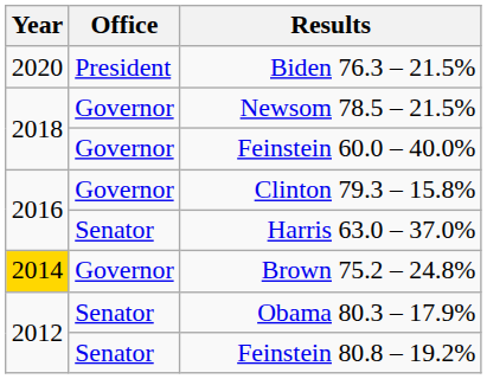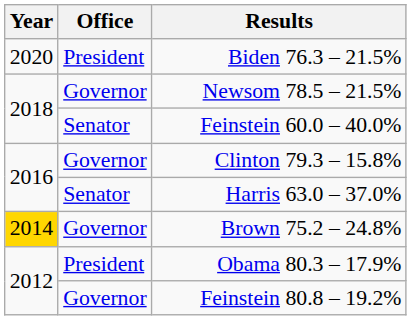Feinstein 60.0 – 40.0% | Office: Governor -> Senator
Obama 80.3 – 17.9% | Office: Senator -> President
Feinstein 80.8 – 19.2% | Office: Senator -> Governor
